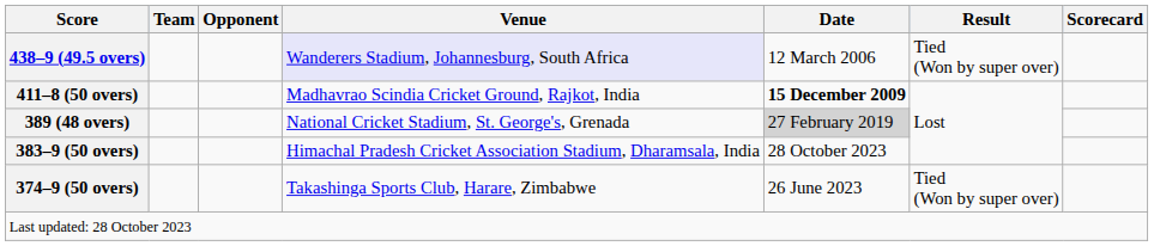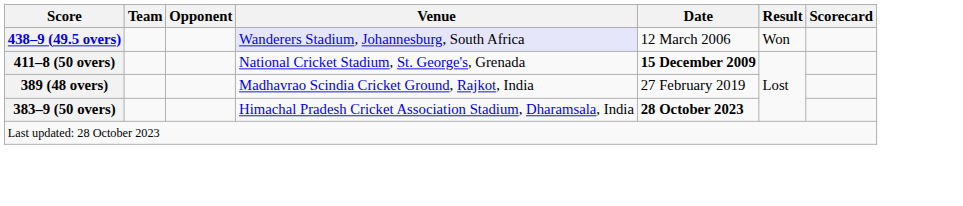438–9 (49.5 overs) | Result: Tied (Won by super over) -> Won
411–8 (50 overs) | Venue: Madhavrao Scindia Cricket Ground, Rajkot, India -> National Cricket Stadium, St. George's, Grenada
389 (48 overs) | Venue: National Cricket Stadium, St. George's, Grenada -> Madhavrao Scindia Cricket Ground, Rajkot, India
389 (48 overs) | Date: lightgrey background -> no background
383–9 (50 overs) | Date: normal -> bold
- row: 374–9 (50 overs) | Takashinga Sports Club, Harare, Zimbabwe | 26 June 2023 | Tied (Won by super over)
